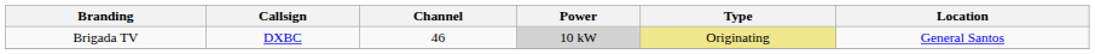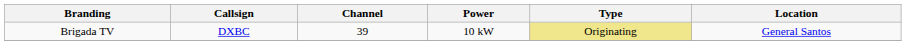Brigada TV | Channel: 46 -> 39
Brigada TV | Power: lightgrey background -> no background
